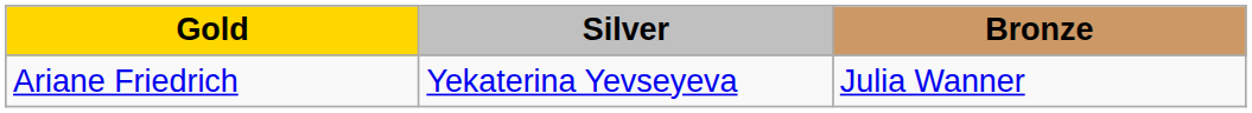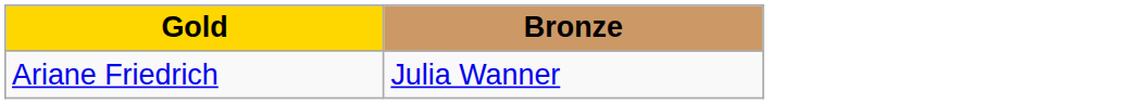- column: Silver | Yekaterina Yevseyeva
